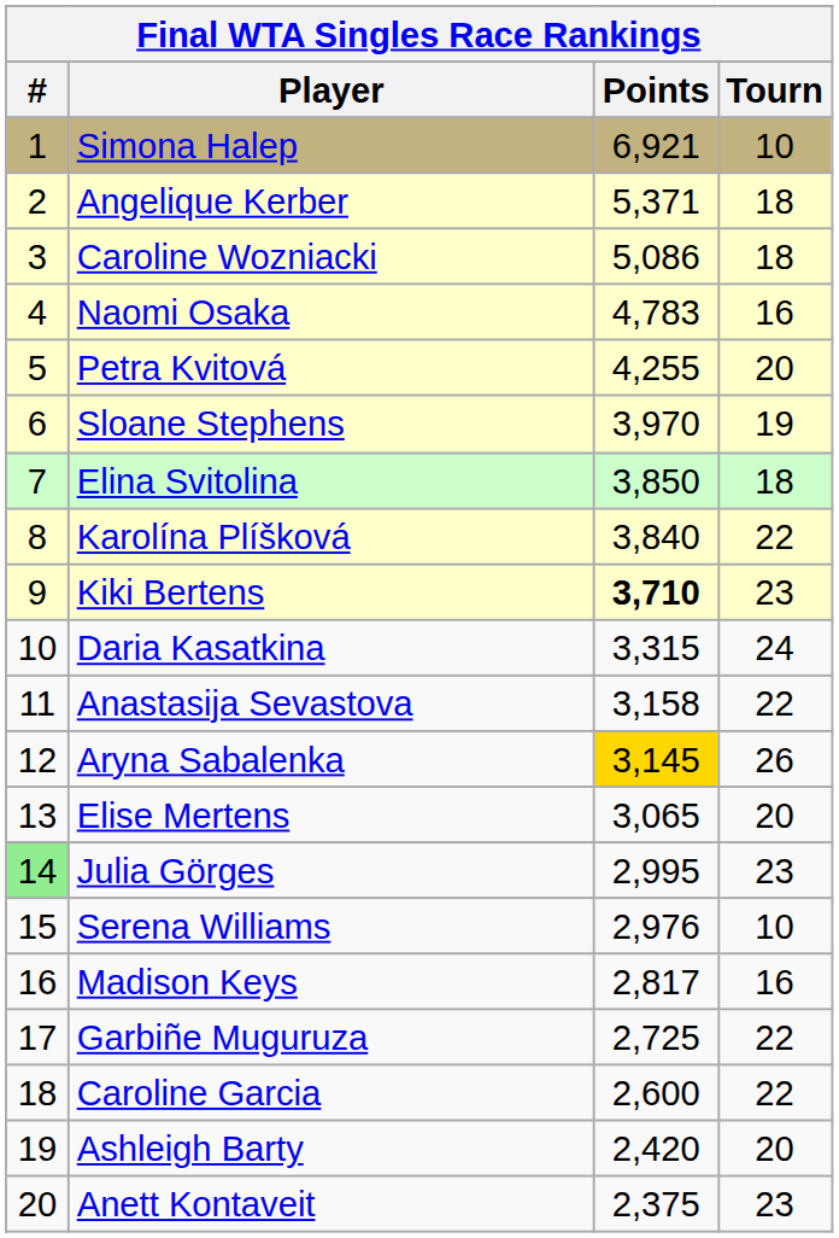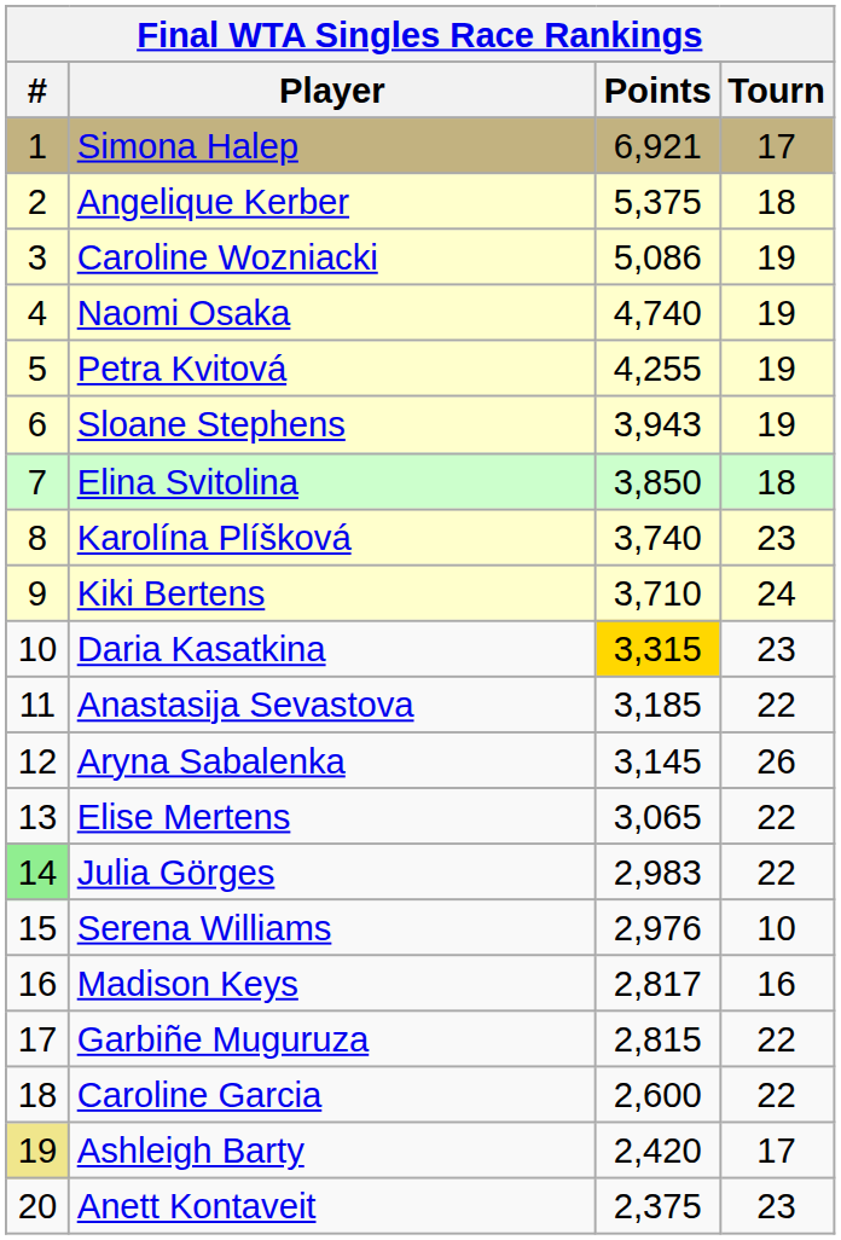Simona Halep | Tourn: 10 -> 17
Angelique Kerber | Points: 5,371 -> 5,375
Caroline Wozniacki | Tourn: 18 -> 19
Naomi Osaka | Points: 4,783 -> 4,740
Naomi Osaka | Tourn: 16 -> 19
Petra Kvitová | Tourn: 20 -> 19
Sloane Stephens | Points: 3,970 -> 3,943
Karolína Plíšková | Points: 3,840 -> 3,740
Karolína Plíšková | Tourn: 22 -> 23
Kiki Bertens | Points: bold -> normal
Kiki Bertens | Tourn: 23 -> 24
Daria Kasatkina | Points: no background -> gold background
Daria Kasatkina | Tourn: 24 -> 23
Anastasija Sevastova | Points: 3,158 -> 3,185
Aryna Sabalenka | Points: gold background -> no background
Elise Mertens | Tourn: 20 -> 22
Julia Görges | Points: 2,995 -> 2,983
Julia Görges | Tourn: 23 -> 22
Garbiñe Muguruza | Points: 2,725 -> 2,815
Ashleigh Barty | #: no background -> khaki background
Ashleigh Barty | Tourn: 20 -> 17
